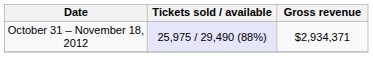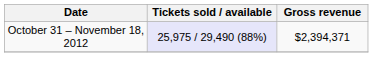October 31 – November 18, 2012 | Gross revenue: $2,934,371 -> $2,394,371
